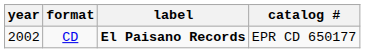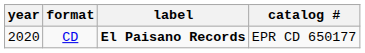CD | year: 2002 -> 2020
